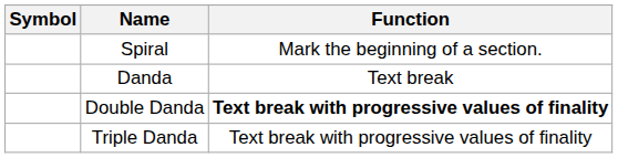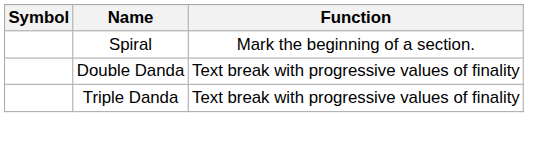- row: Danda | Text break
Double Danda | Function: bold -> normal
